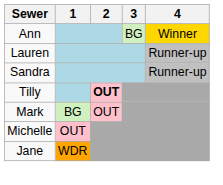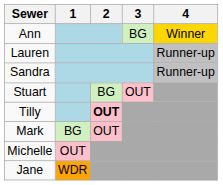+ row: Stuart | BG | OUT
